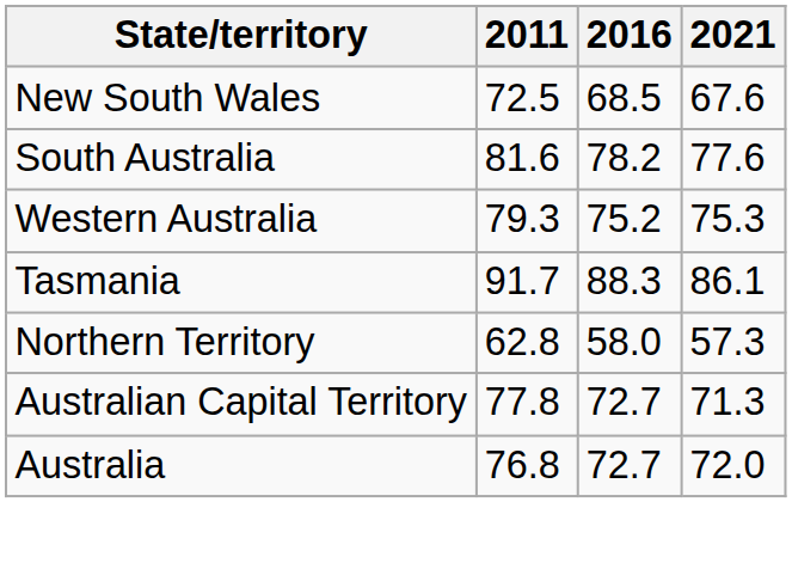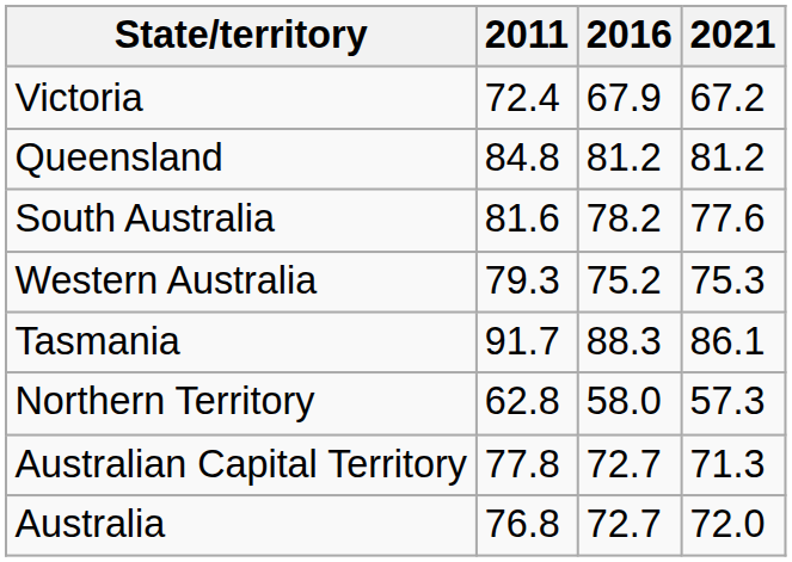- row: New South Wales | 72.5 | 68.5 | 67.6
+ row: Victoria | 72.4 | 67.9 | 67.2
+ row: Queensland | 84.8 | 81.2 | 81.2
